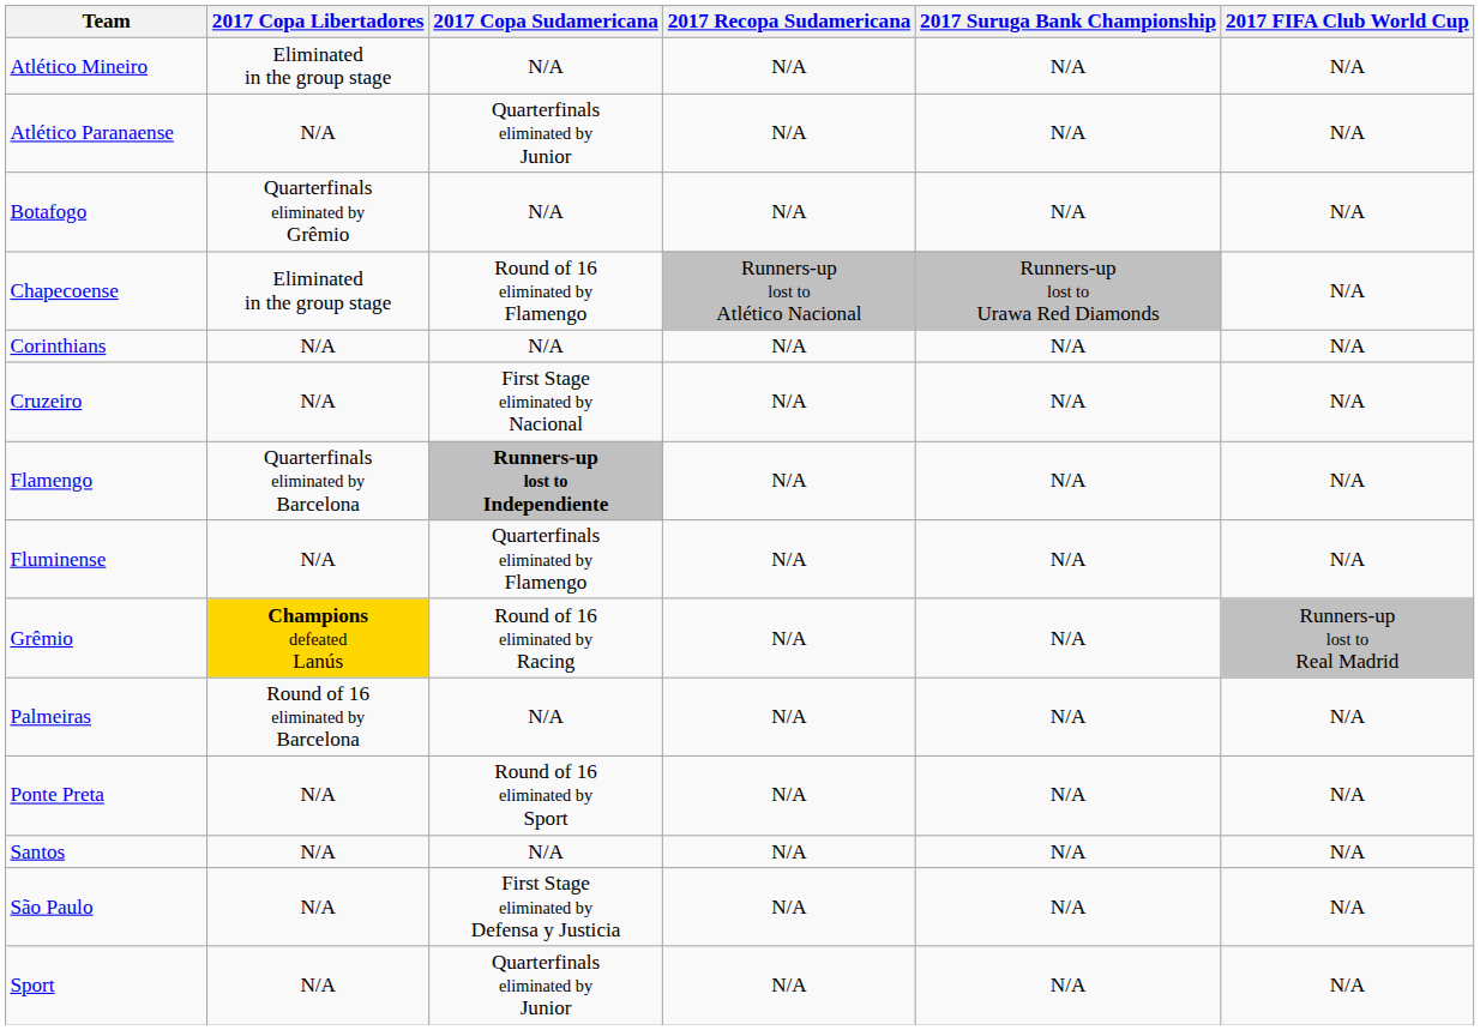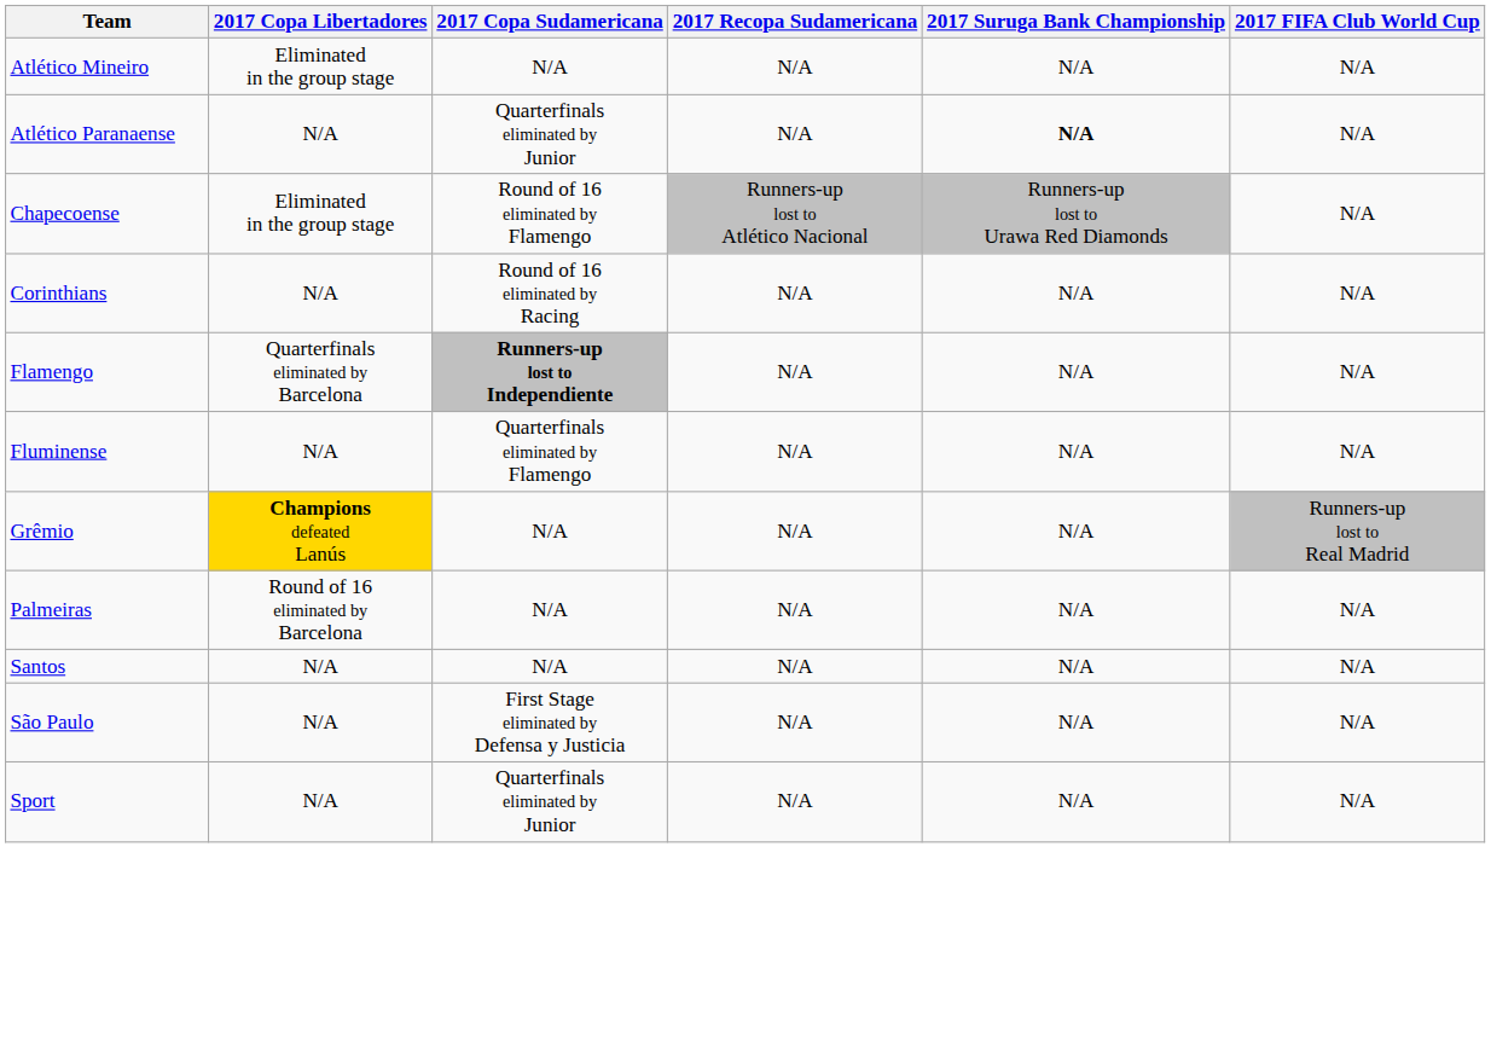Atlético Paranaense | 2017 Suruga Bank Championship: normal -> bold
- row: Botafogo | Quarterfinals eliminated by Grêmio | N/A | N/A | N/A | N/A
Corinthians | 2017 Copa Sudamericana: N/A -> Round of 16 eliminated by Racing
- row: Cruzeiro | N/A | First Stage eliminated by Nacional | N/A | N/A | N/A
Grêmio | 2017 Copa Sudamericana: Round of 16 eliminated by Racing -> N/A
- row: Ponte Preta | N/A | Round of 16 eliminated by Sport | N/A | N/A | N/A
